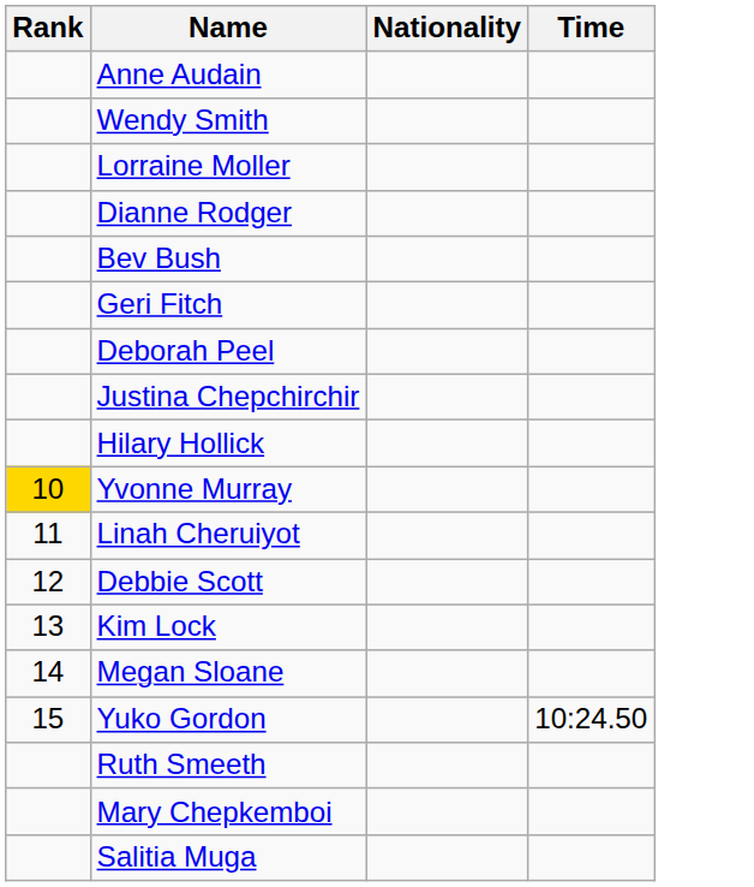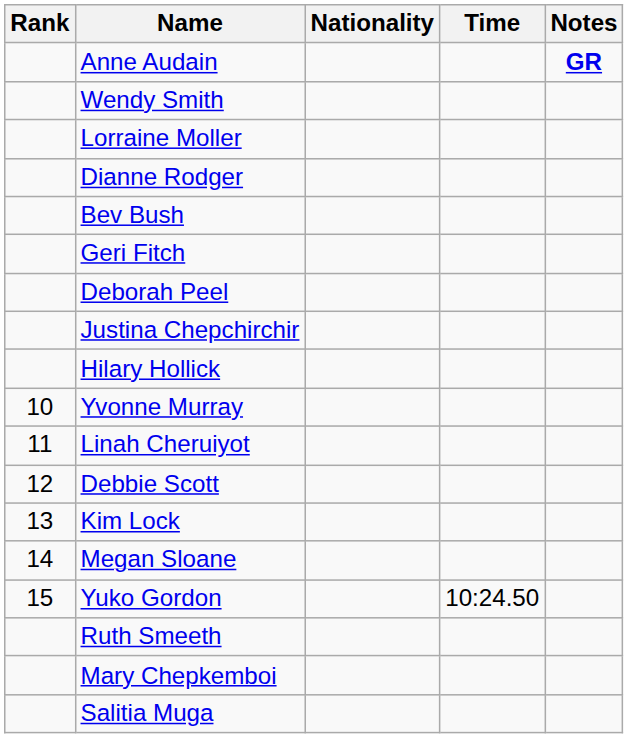+ column: Notes | GR
Yvonne Murray | Rank: gold background -> no background
